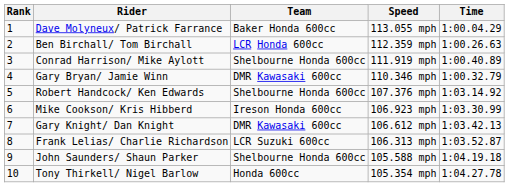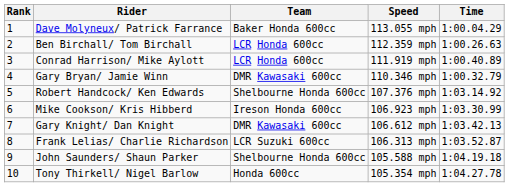Conrad Harrison/ Mike Aylott | Team: Shelbourne Honda 600cc -> LCR Honda 600cc
